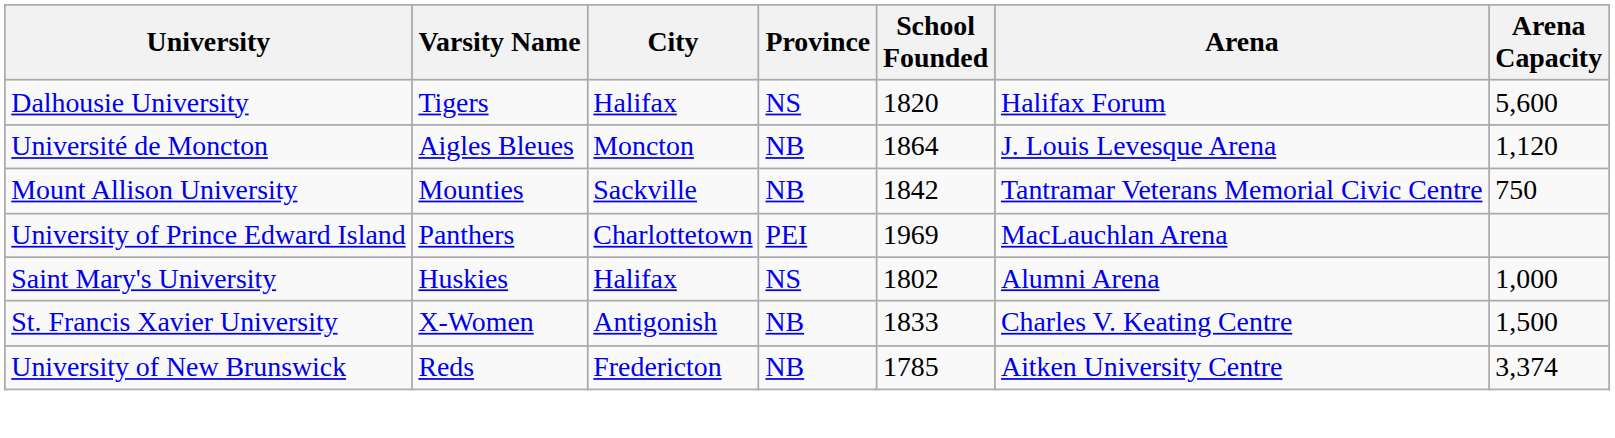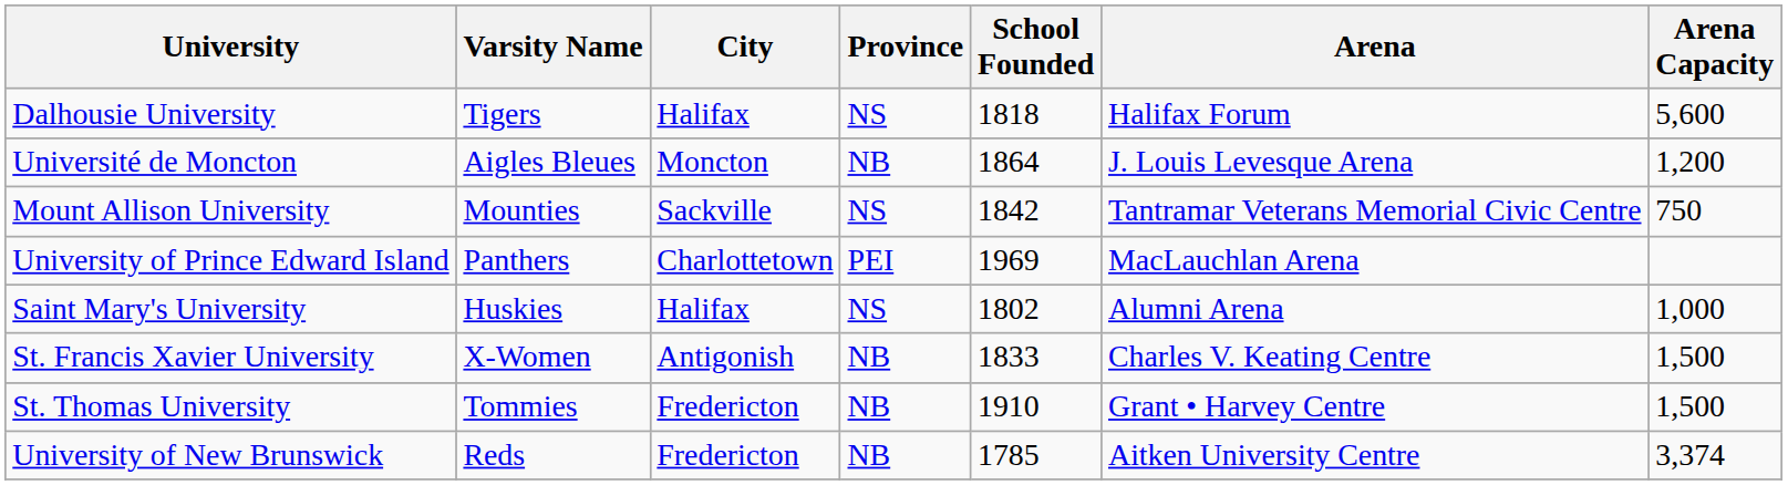Dalhousie University | School Founded: 1820 -> 1818
Université de Moncton | Arena Capacity: 1,120 -> 1,200
Mount Allison University | Province: NB -> NS
+ row: St. Thomas University | Tommies | Fredericton | NB | 1910 | Grant • Harvey Centre | 1,500
